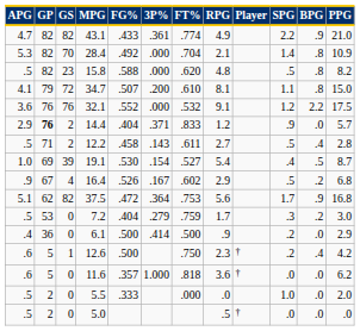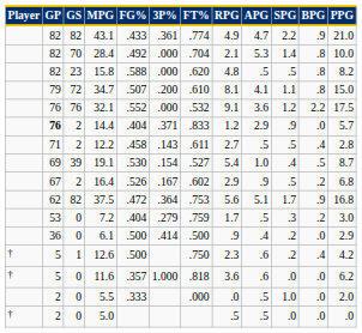columns swapped: Player <-> APG
28.4 | PPG: 10.9 -> 10.0
16.4 | GS: 4 -> 2
